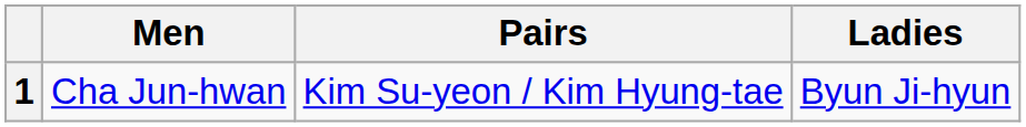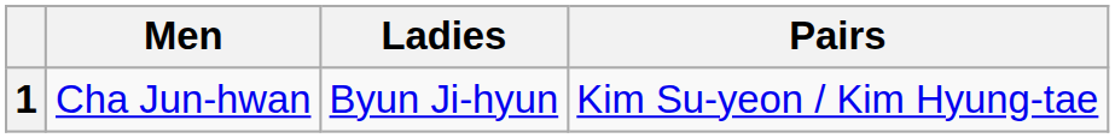columns swapped: Ladies <-> Pairs
